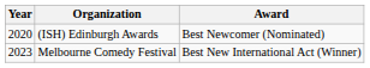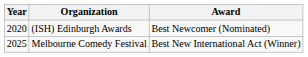Melbourne Comedy Festival | Year: 2023 -> 2025
